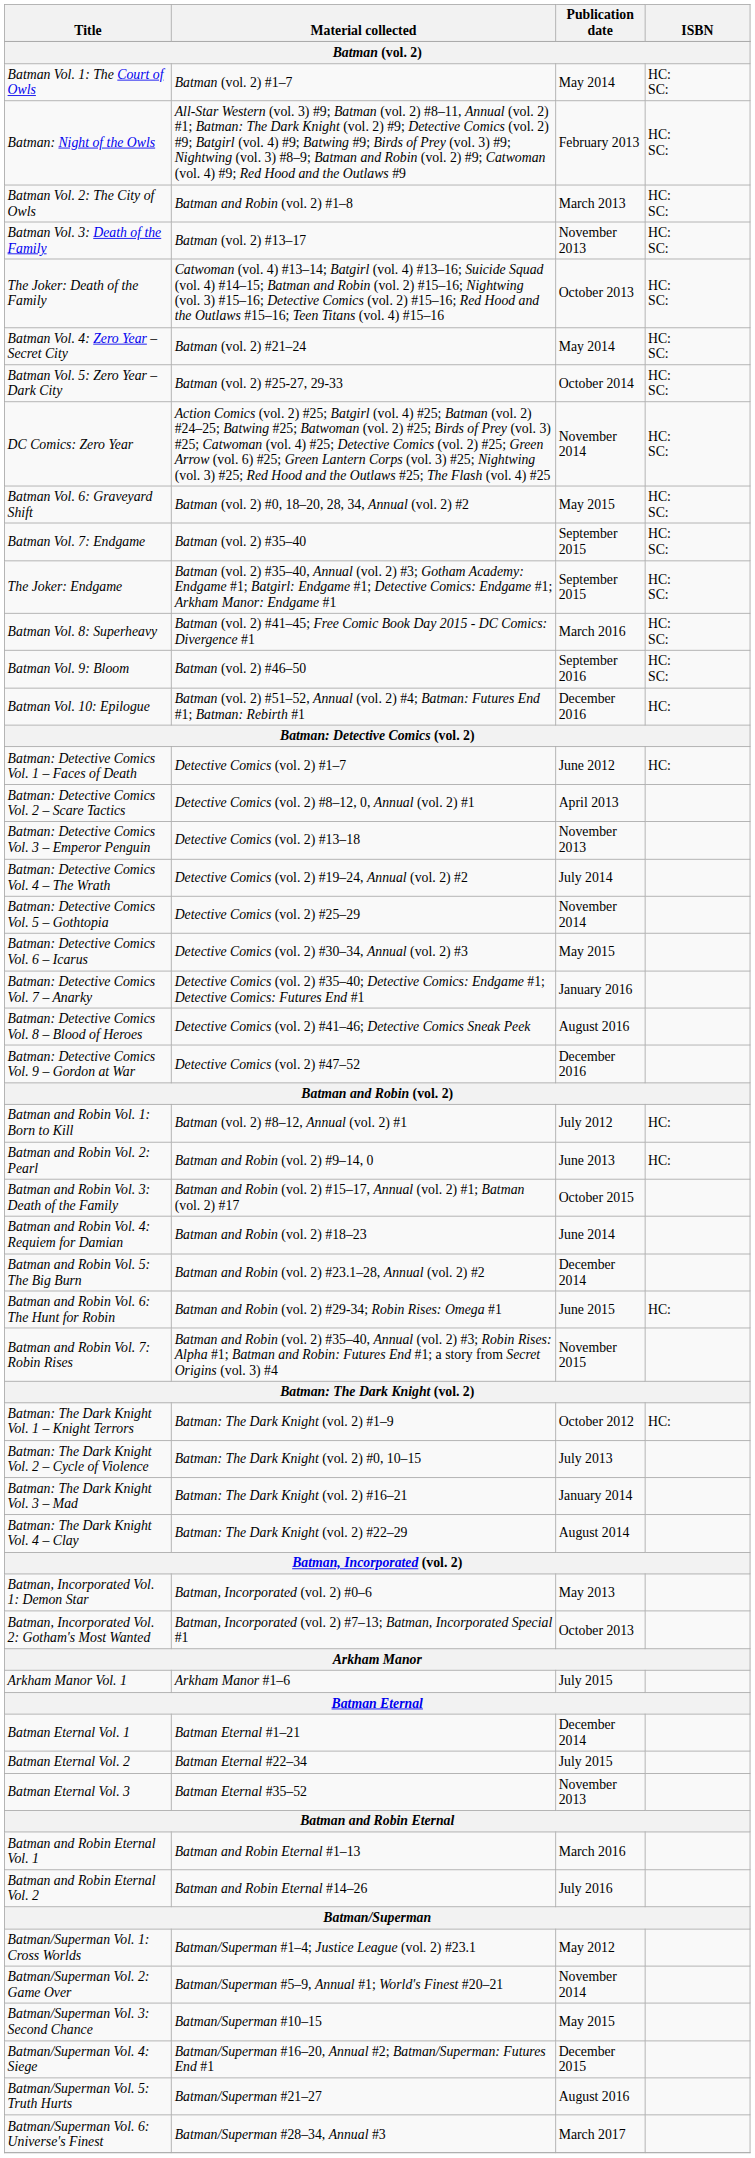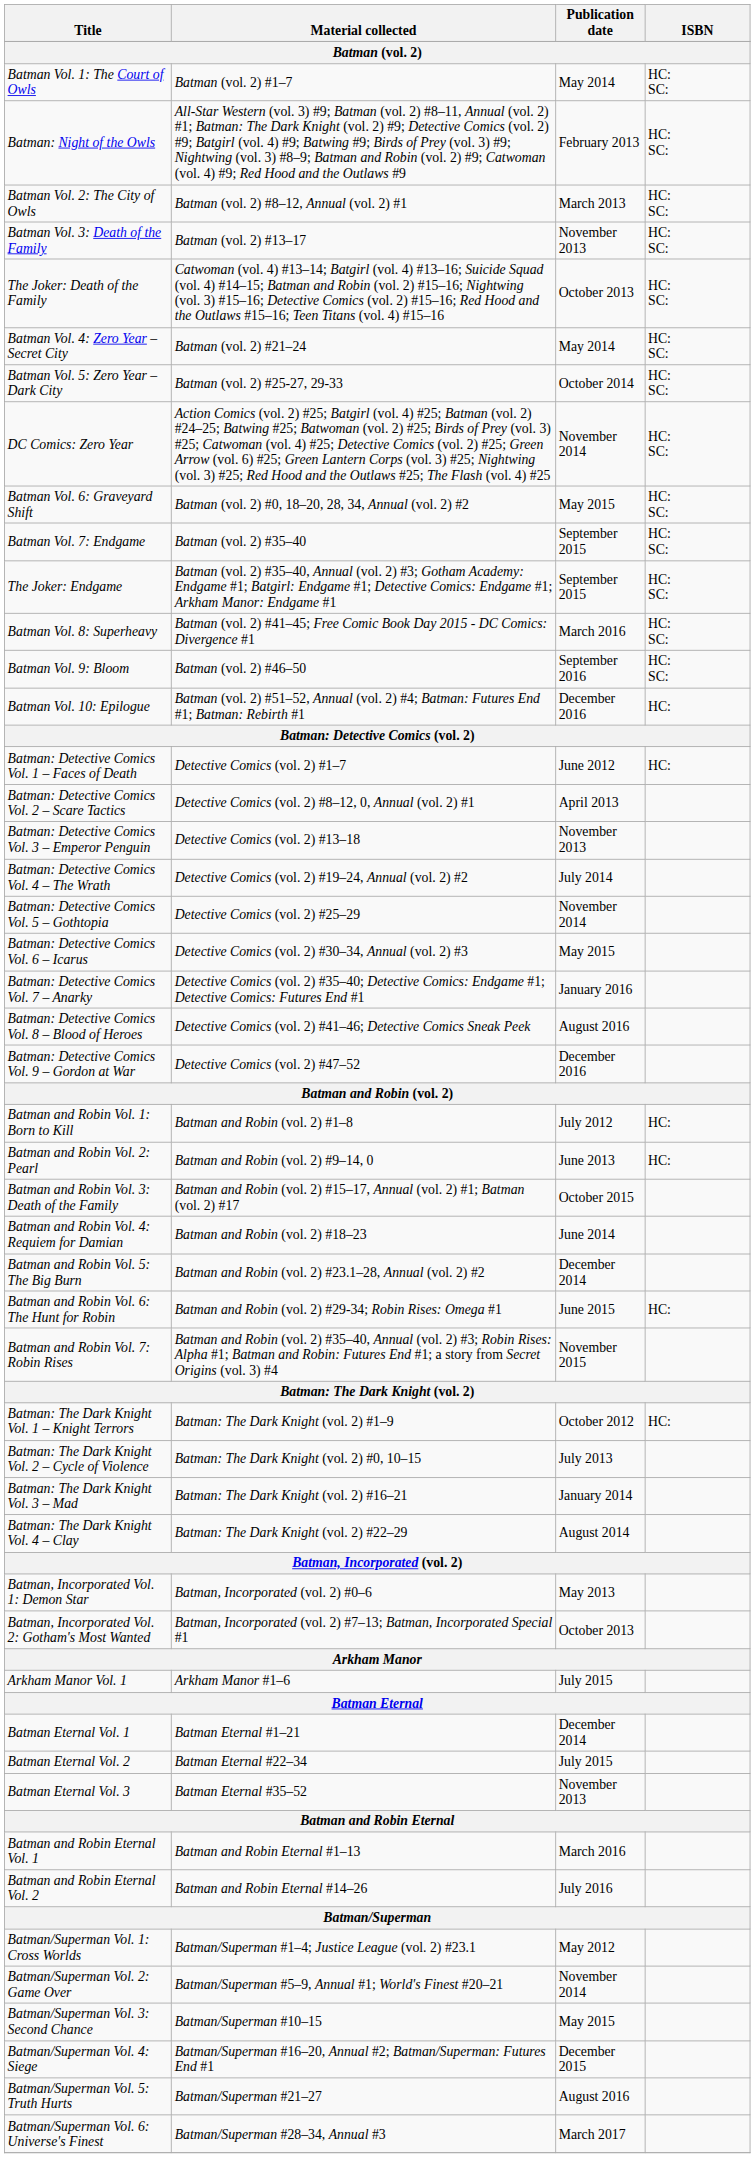Batman Vol. 2: The City of Owls | Material collected: Batman and Robin (vol. 2) #1–8 -> Batman (vol. 2) #8–12, Annual (vol. 2) #1
Batman and Robin Vol. 1: Born to Kill | Material collected: Batman (vol. 2) #8–12, Annual (vol. 2) #1 -> Batman and Robin (vol. 2) #1–8
